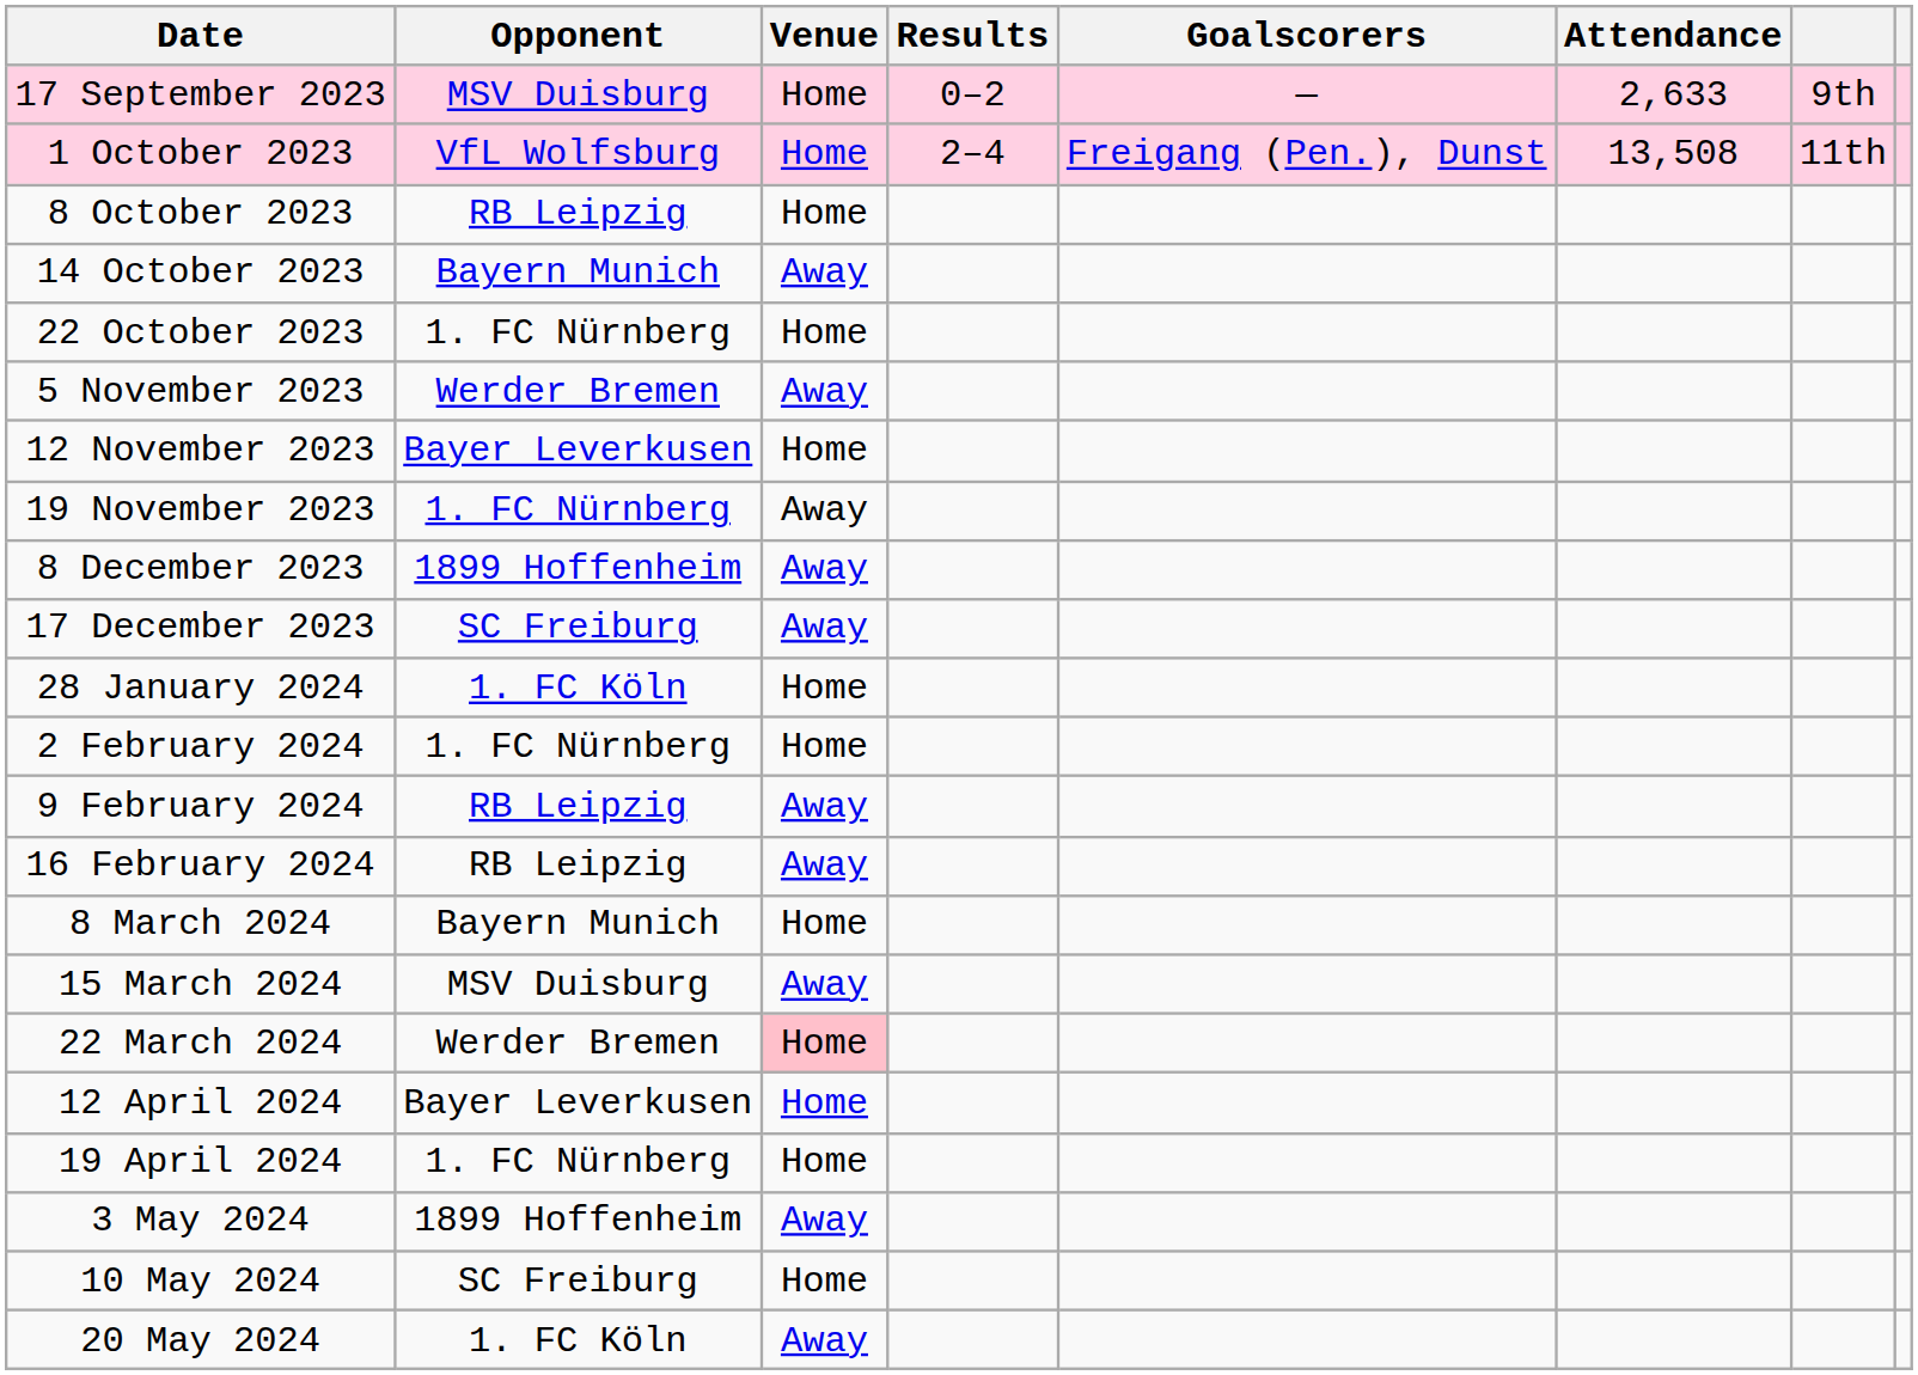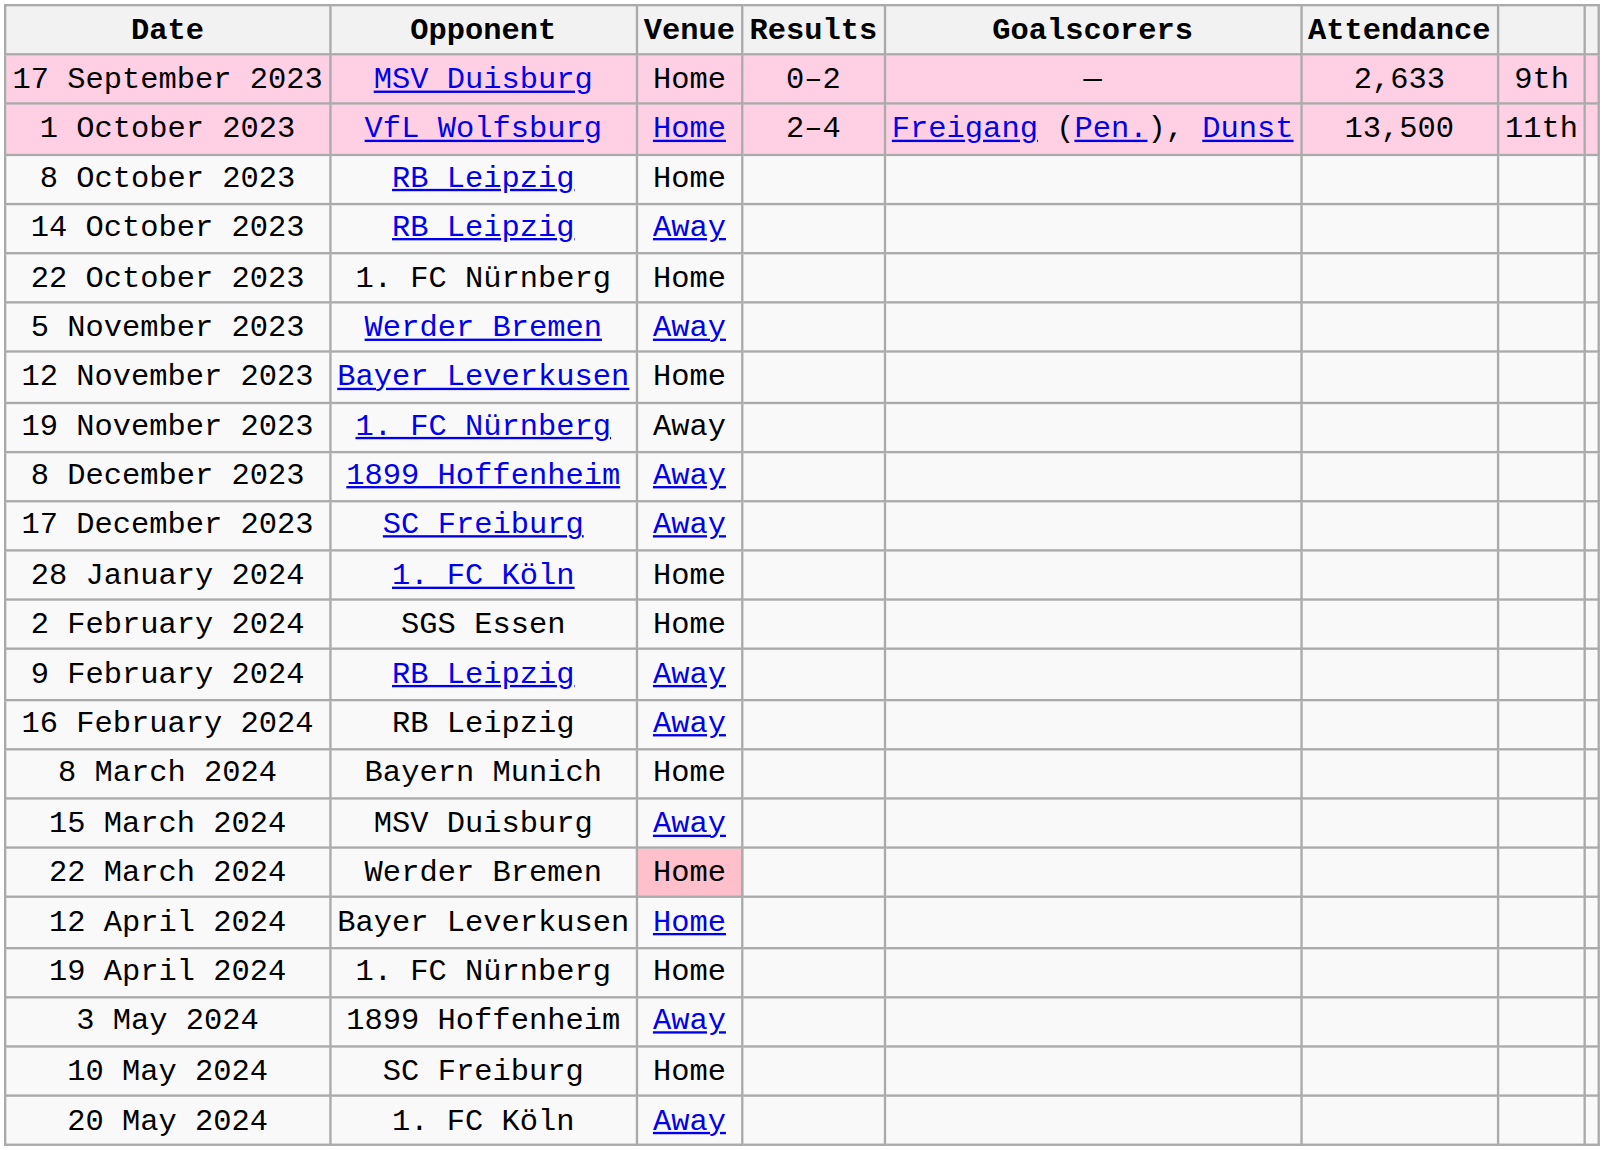1 October 2023 | Attendance: 13,508 -> 13,500
14 October 2023 | Opponent: Bayern Munich -> RB Leipzig
2 February 2024 | Opponent: 1. FC Nürnberg -> SGS Essen
